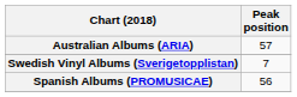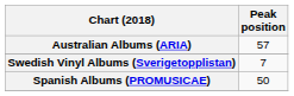Spanish Albums (PROMUSICAE) | Peak position: 56 -> 50
